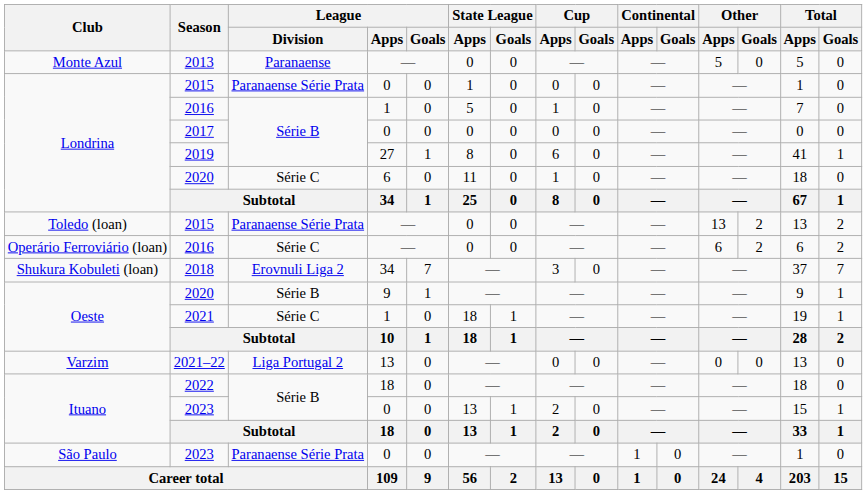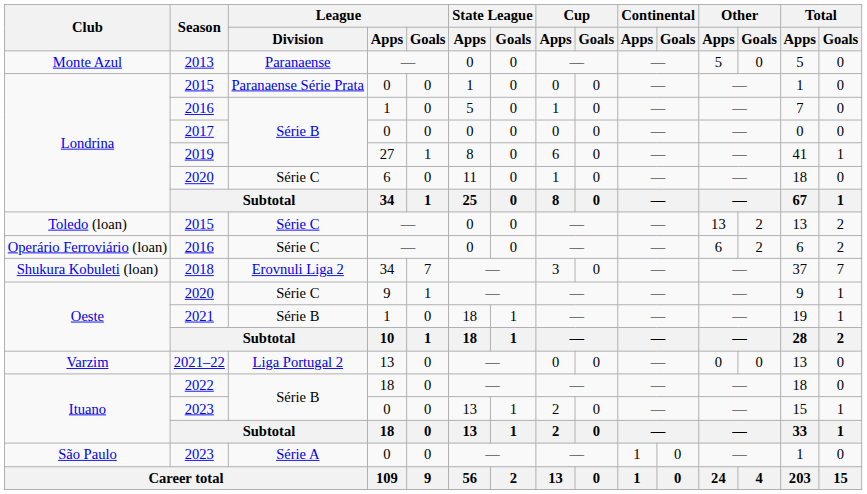Toledo (loan) / 2015 | League / Division: Paranaense Série Prata -> Série C
Oeste / 2020 | League / Division: Série B -> Série C
2021 | League / Division: Série C -> Série B
São Paulo / 2023 | League / Division: Paranaense Série Prata -> Série A
